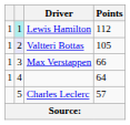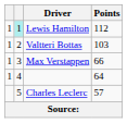Valtteri Bottas | column 2: lavender background -> no background
Valtteri Bottas | Points: 105 -> 103
